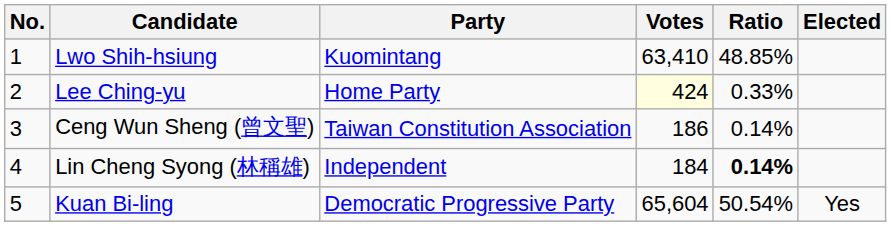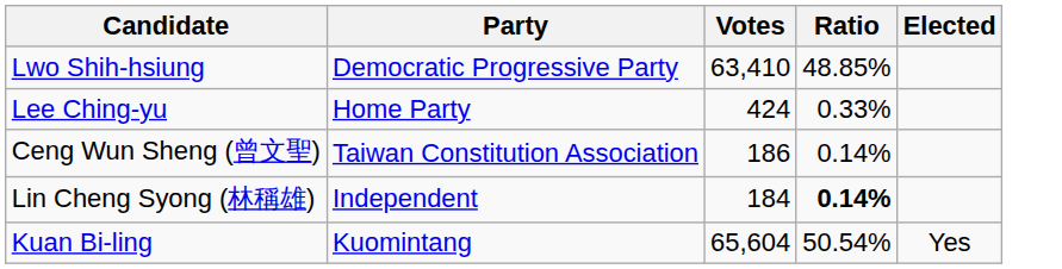- column: No. | 1 | 2 | 3 | 4 | 5
Lwo Shih-hsiung | Party: Kuomintang -> Democratic Progressive Party
Lee Ching-yu | Votes: lightyellow background -> no background
Kuan Bi-ling | Party: Democratic Progressive Party -> Kuomintang
